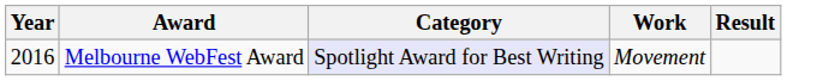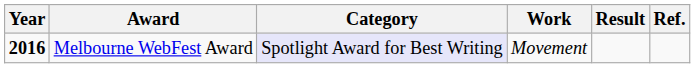+ column: Ref.
Melbourne WebFest Award | Year: normal -> bold
